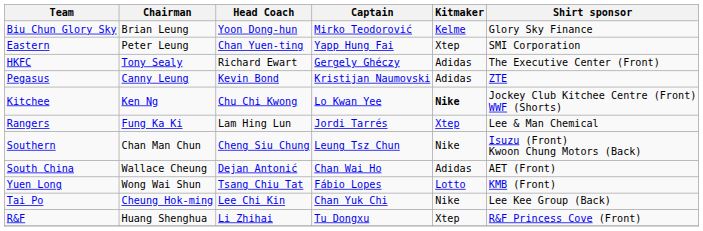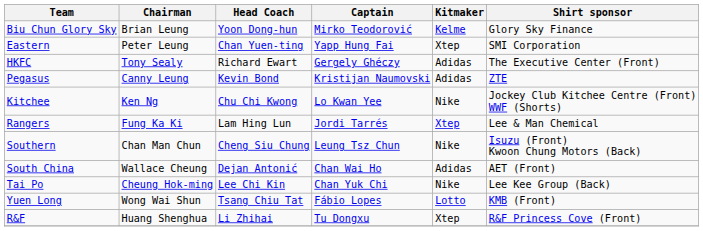Kitchee | Kitmaker: bold -> normal
rows swapped: Tai Po <-> Yuen Long
